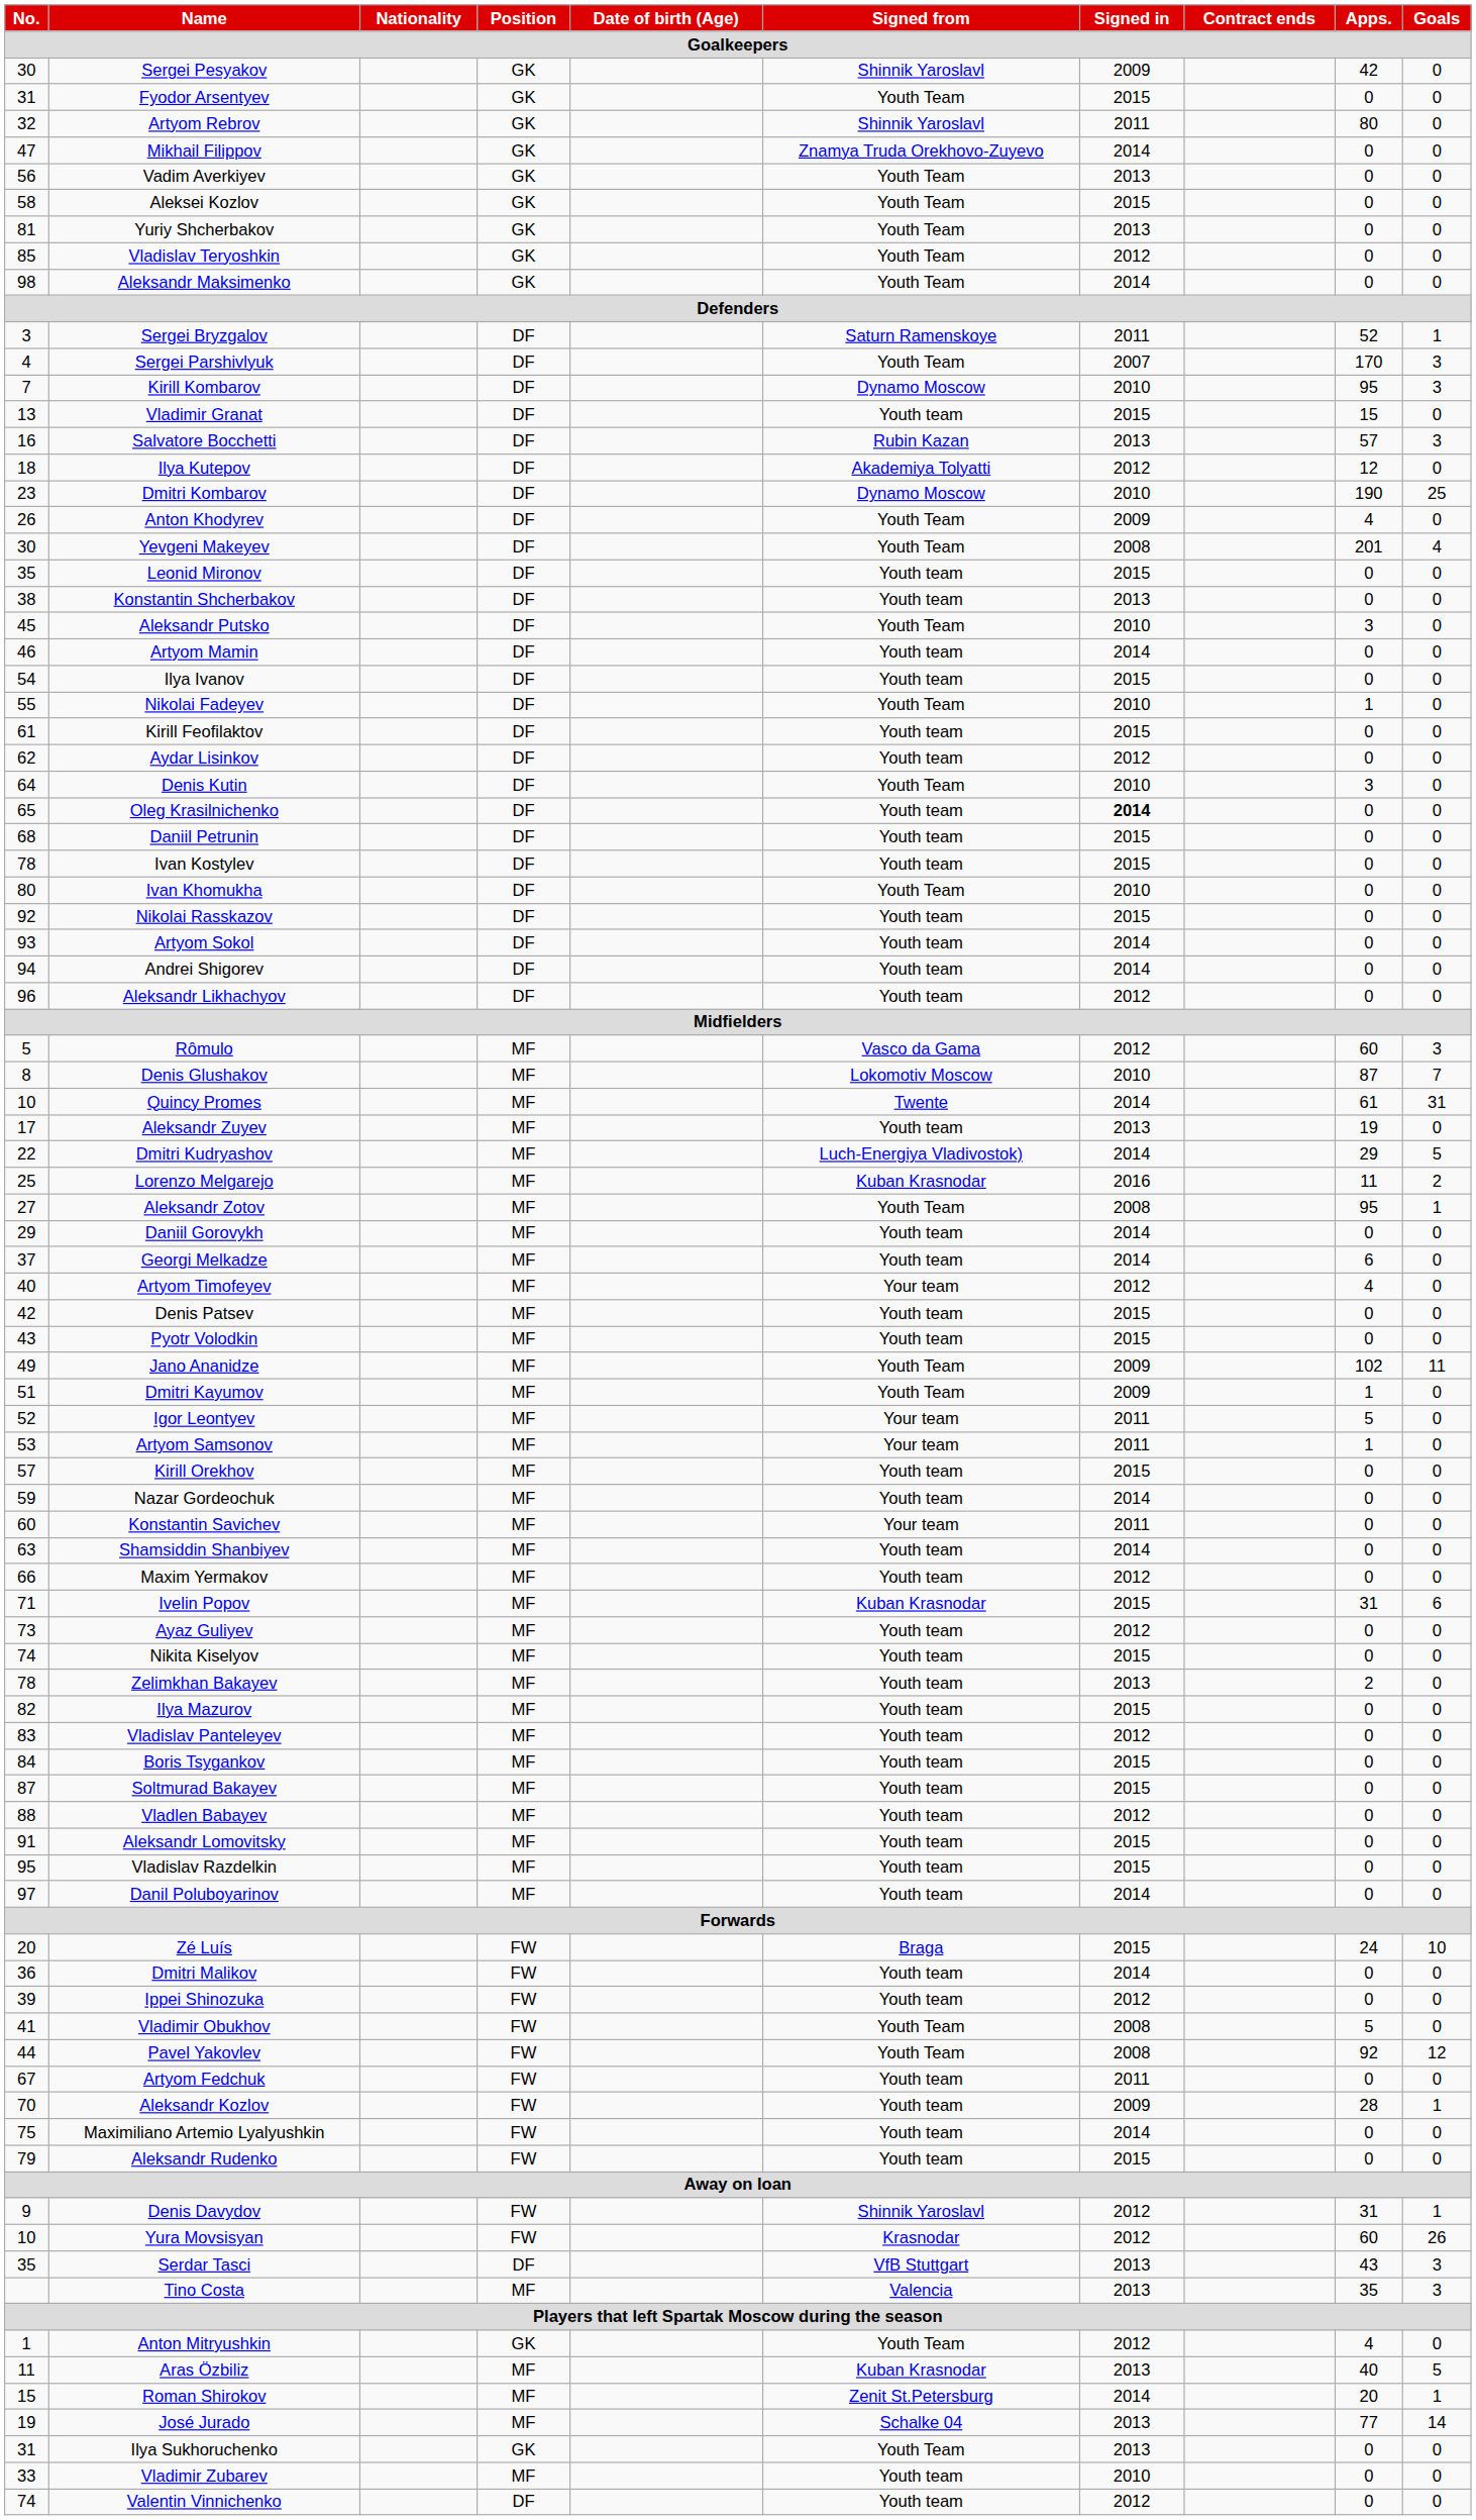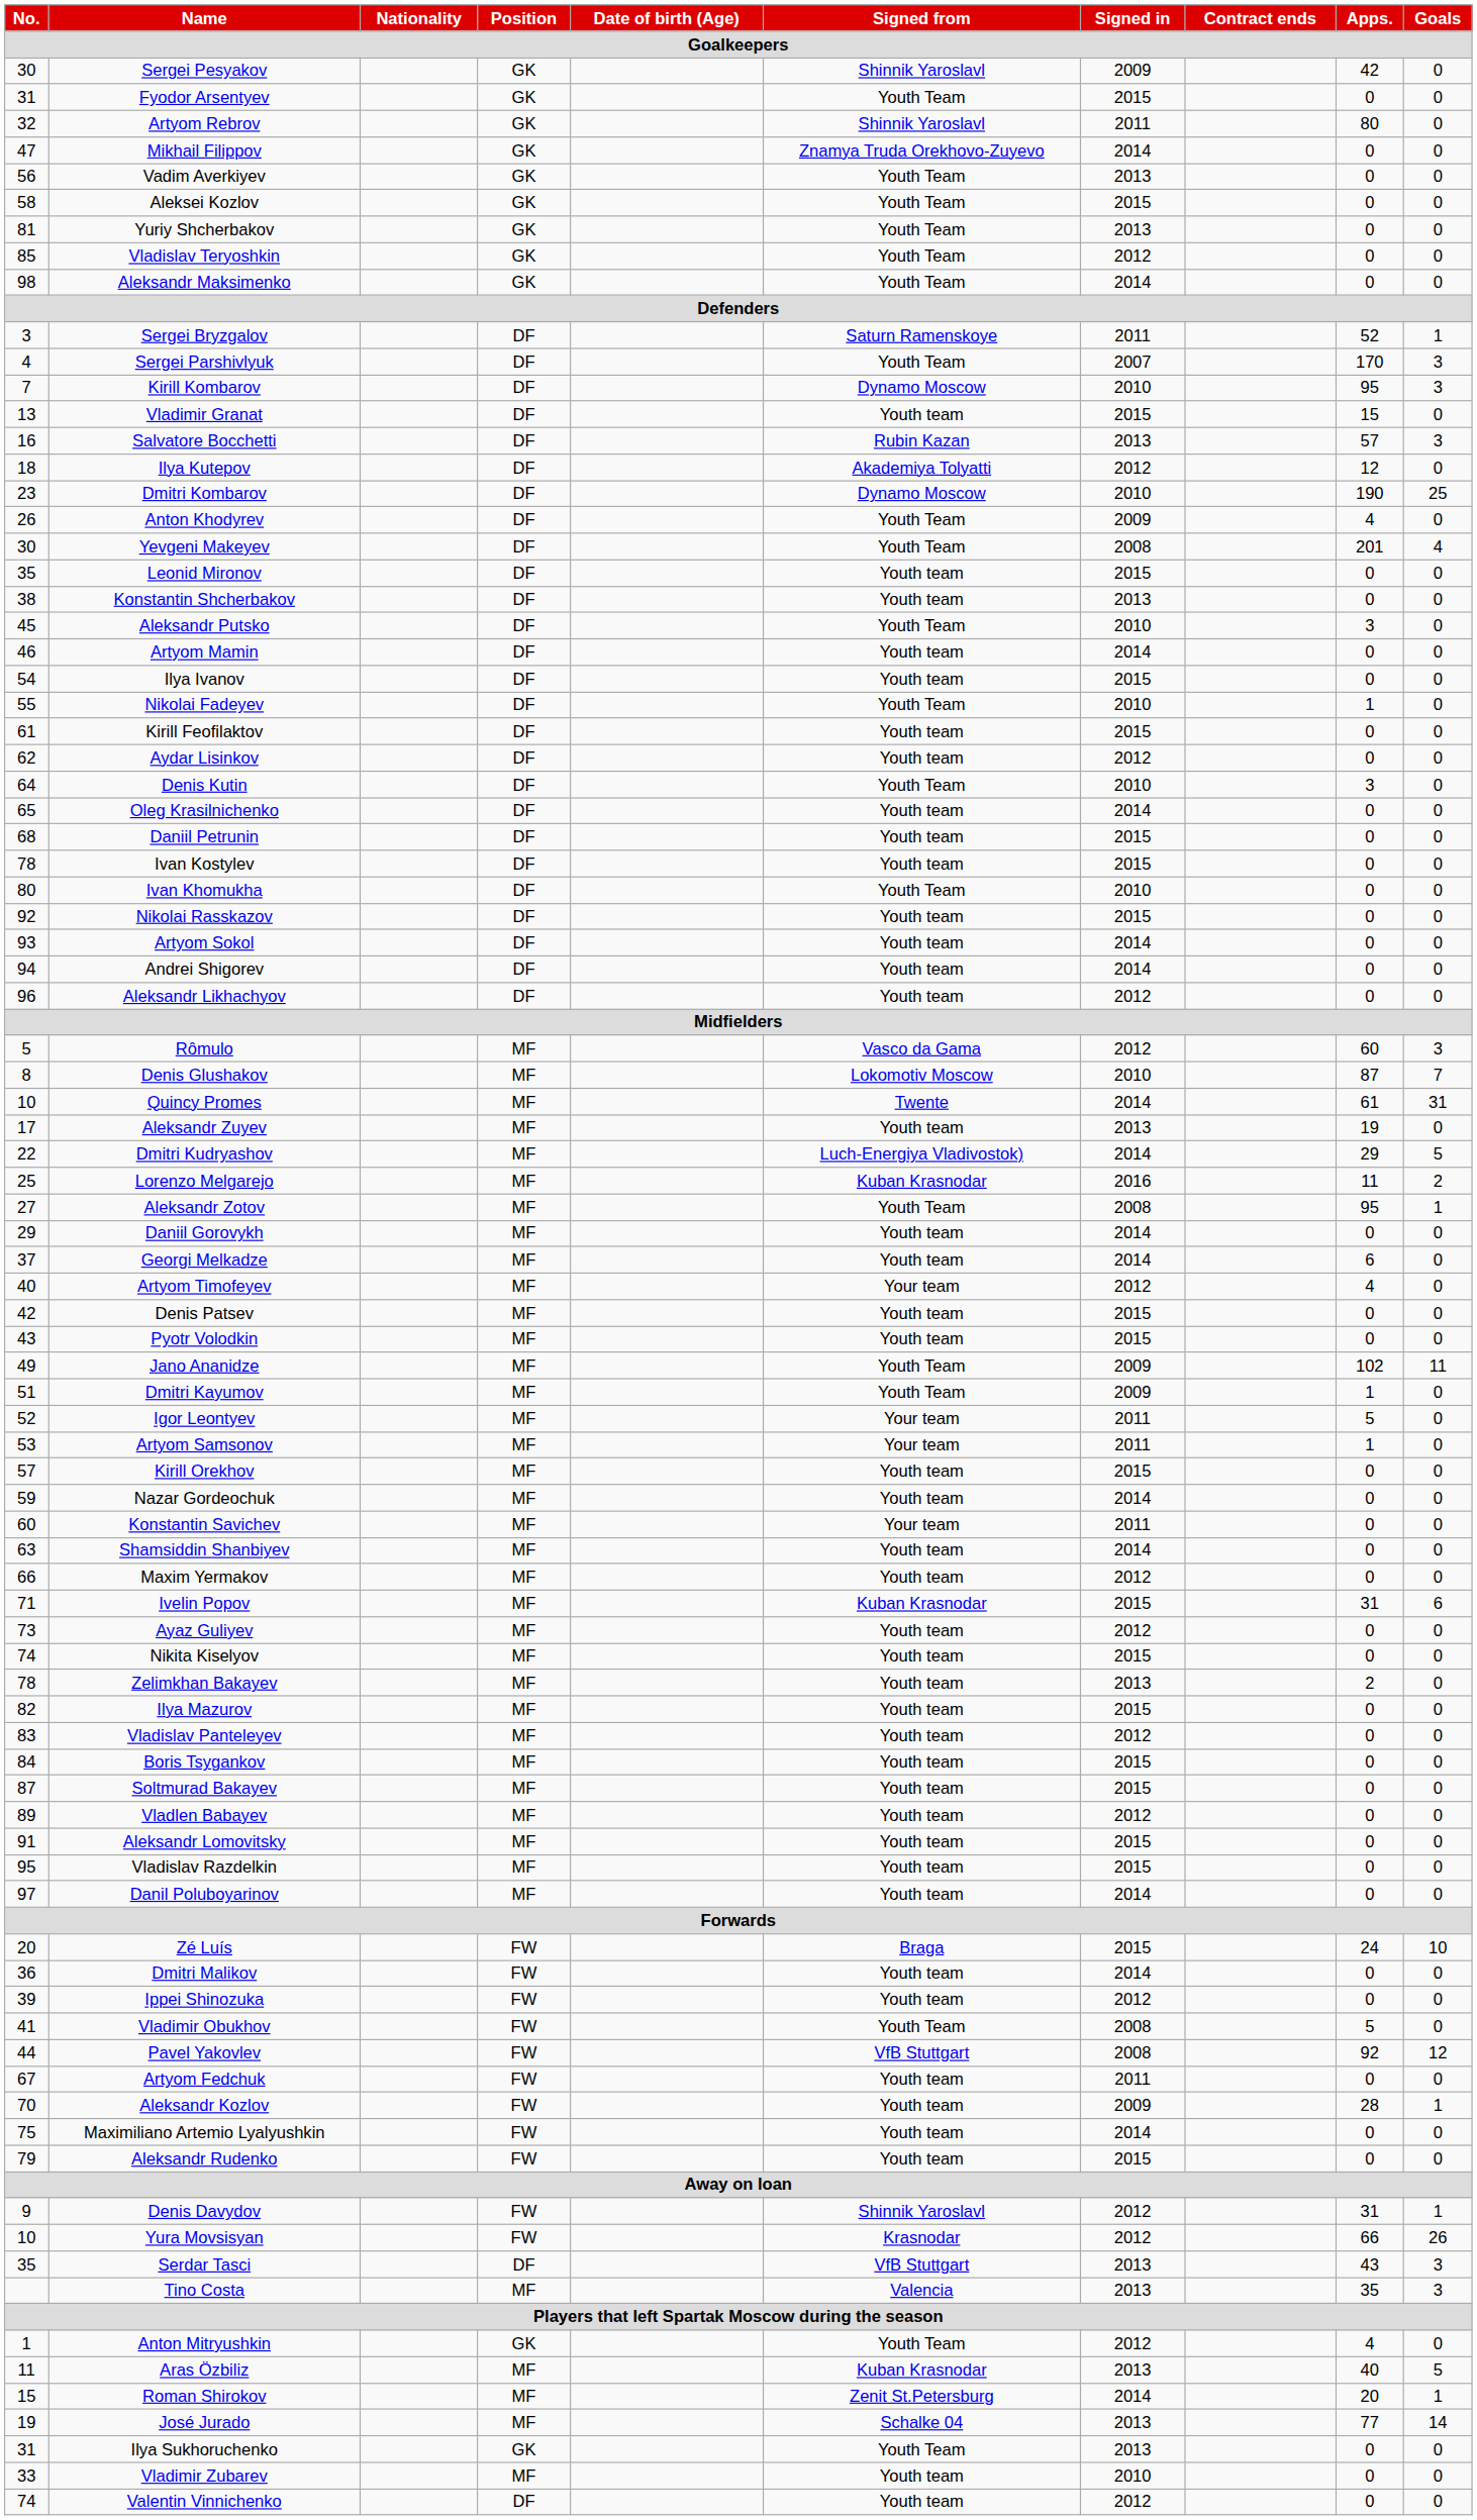Oleg Krasilnichenko | Signed in: bold -> normal
Vladlen Babayev | No.: 88 -> 89
Pavel Yakovlev | Signed from: Youth Team -> VfB Stuttgart
Yura Movsisyan | Apps.: 60 -> 66
